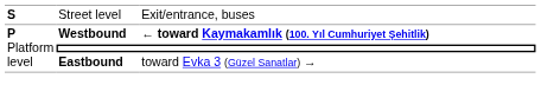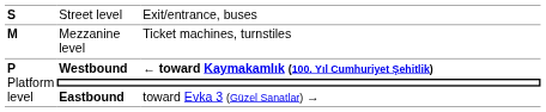+ row: M | Mezzanine level | Ticket machines, turnstiles
